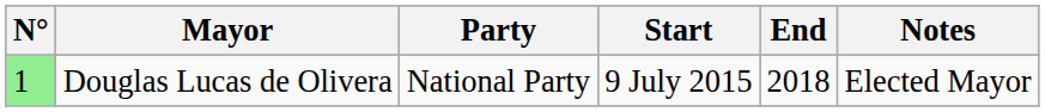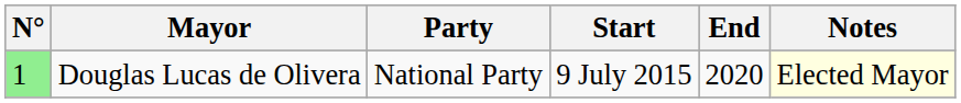Douglas Lucas de Olivera | End: 2018 -> 2020
Douglas Lucas de Olivera | Notes: no background -> lightyellow background
